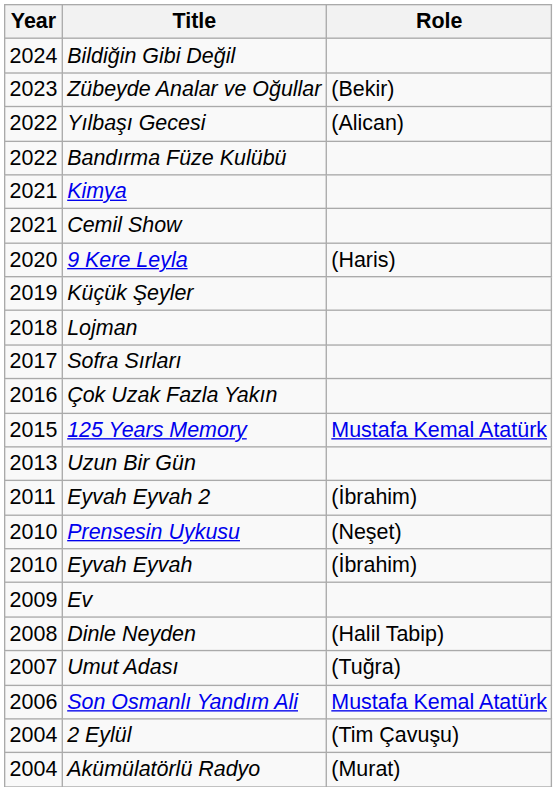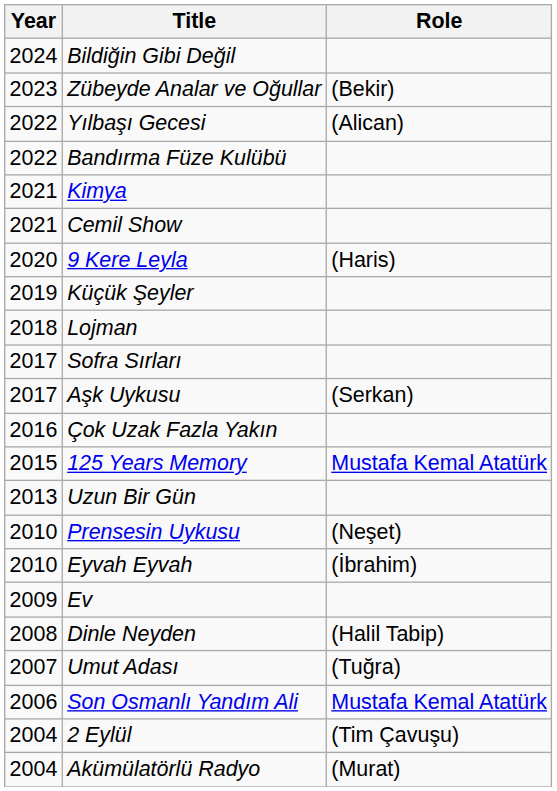+ row: 2017 | Aşk Uykusu | (Serkan)
- row: 2011 | Eyvah Eyvah 2 | (İbrahim)
